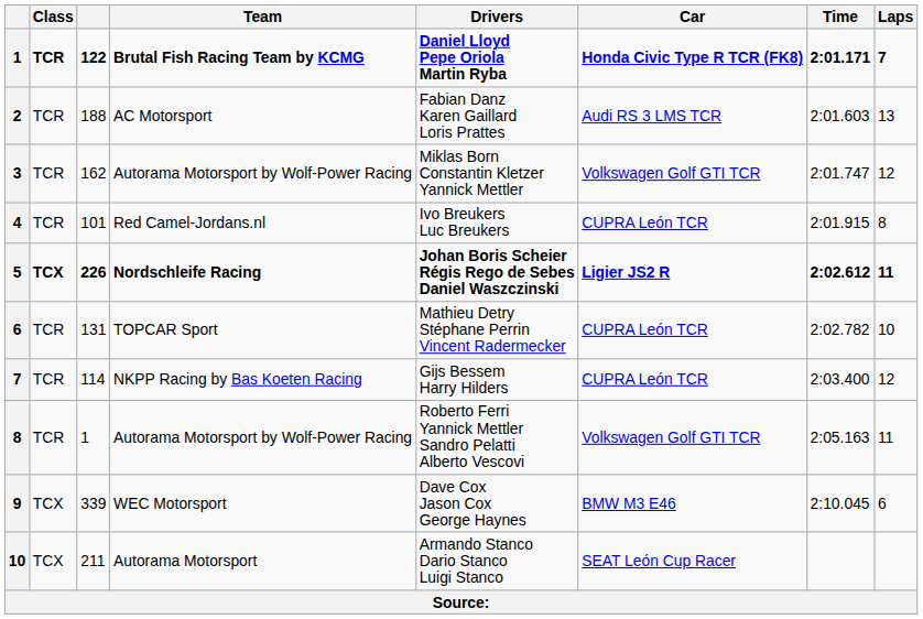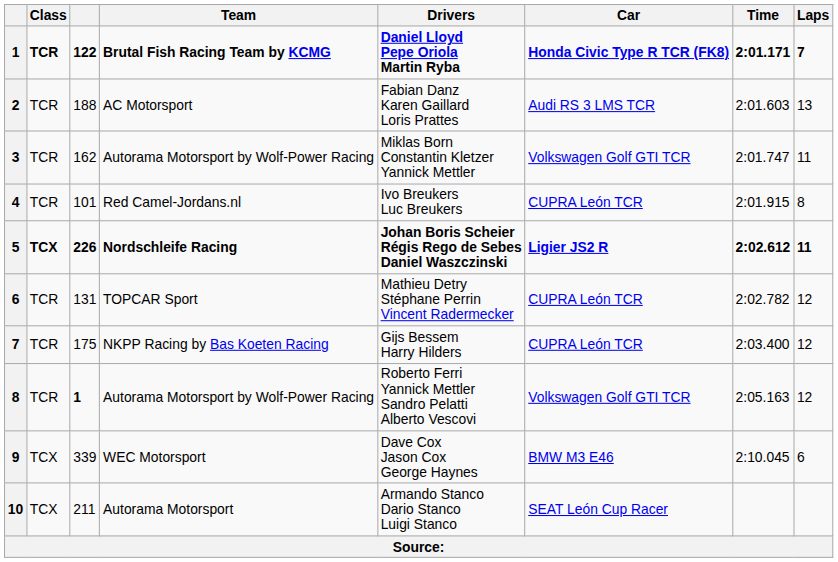3 / Autorama Motorsport by Wolf-Power Racing | Laps: 12 -> 11
TOPCAR Sport | Laps: 10 -> 12
NKPP Racing by Bas Koeten Racing | column 3: 114 -> 175
8 / Autorama Motorsport by Wolf-Power Racing | column 3: normal -> bold
8 / Autorama Motorsport by Wolf-Power Racing | Laps: 11 -> 12
